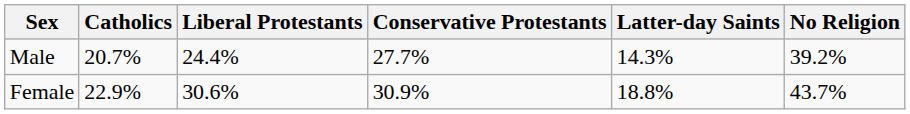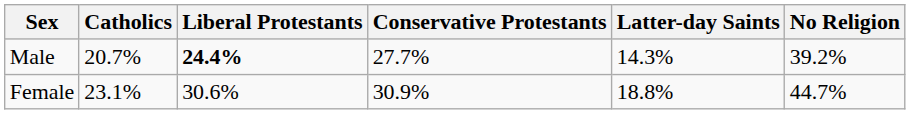Male | Liberal Protestants: normal -> bold
Female | Catholics: 22.9% -> 23.1%
Female | No Religion: 43.7% -> 44.7%
